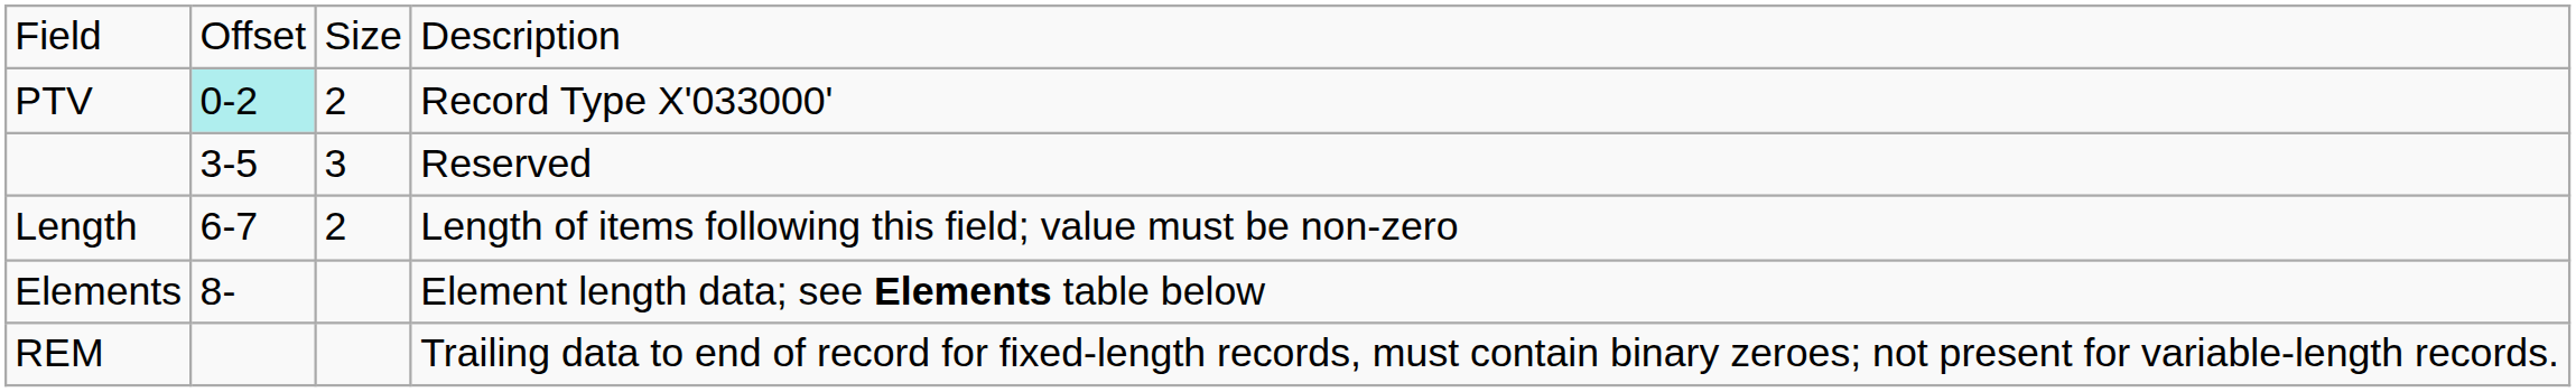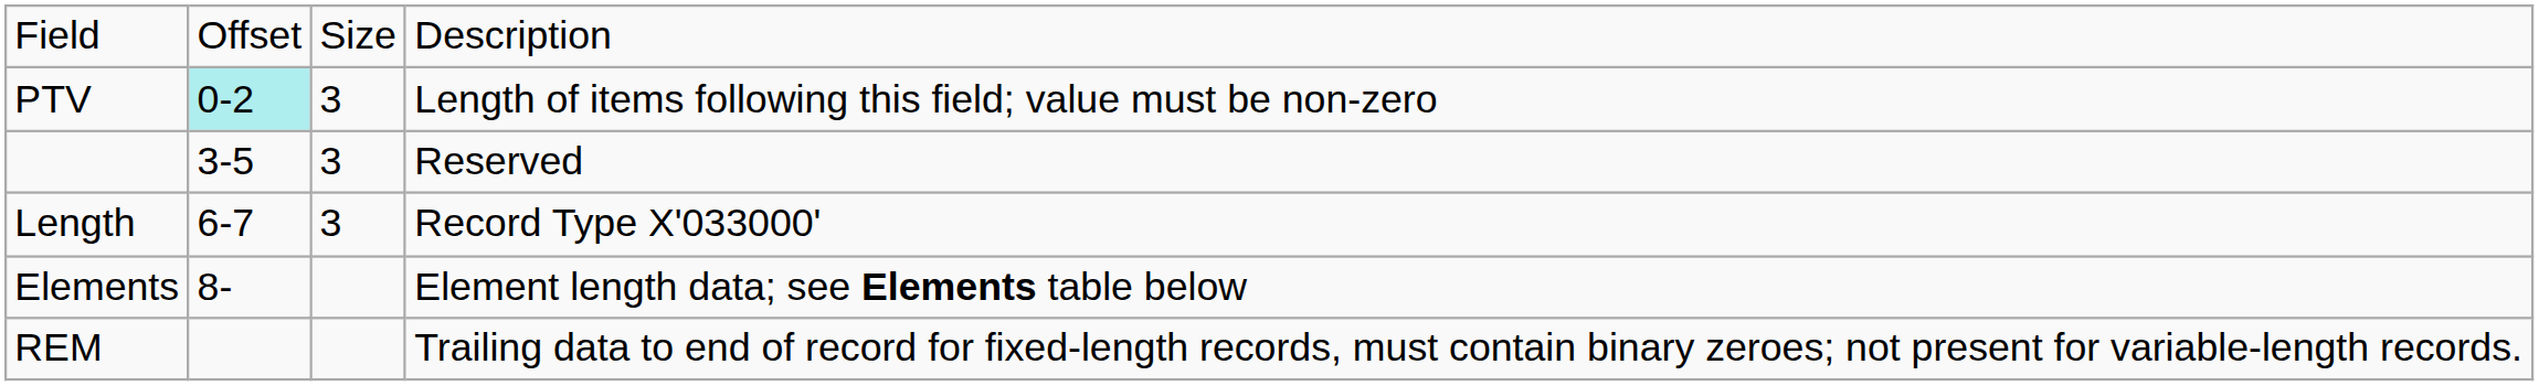PTV | column 3: 2 -> 3
PTV | column 4: Record Type X'033000' -> Length of items following this field; value must be non-zero
Length | column 3: 2 -> 3
Length | column 4: Length of items following this field; value must be non-zero -> Record Type X'033000'
